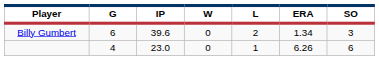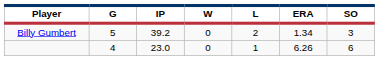Billy Gumbert | G: 6 -> 5
Billy Gumbert | IP: 39.6 -> 39.2
